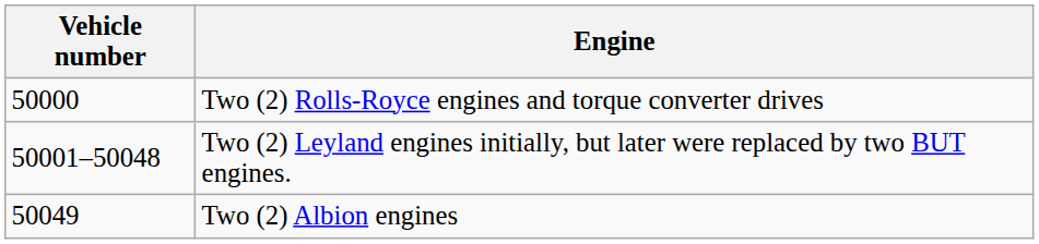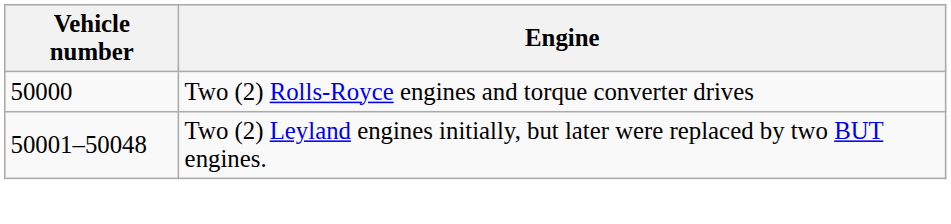- row: 50049 | Two (2) Albion engines
